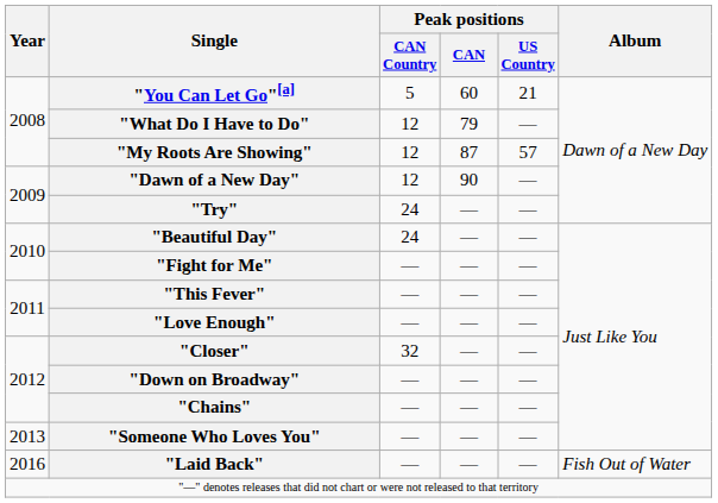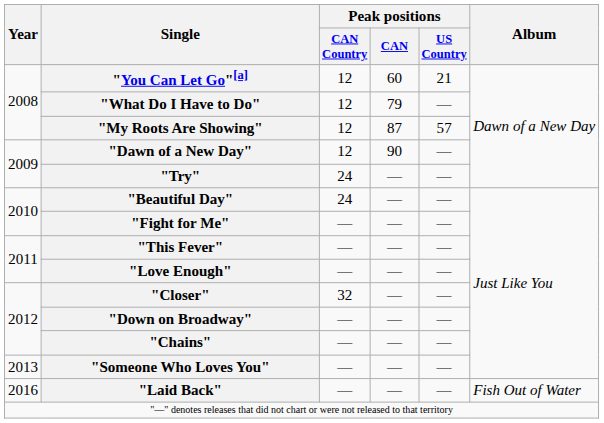"You Can Let Go"[a] | Peak positions / CAN Country: 5 -> 12
